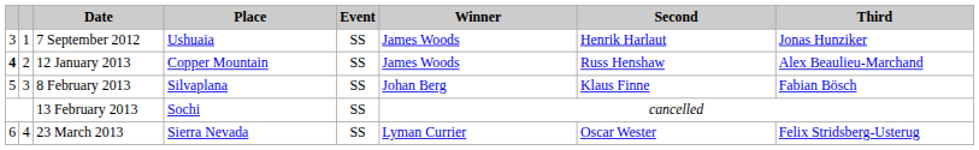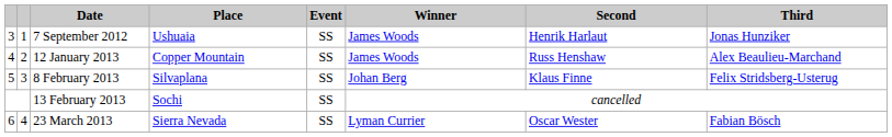12 January 2013 | column 1: bold -> normal
8 February 2013 | Third: Fabian Bösch -> Felix Stridsberg-Usterug
23 March 2013 | Third: Felix Stridsberg-Usterug -> Fabian Bösch
